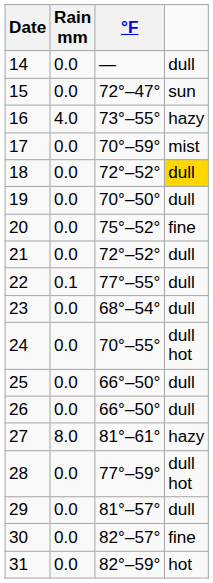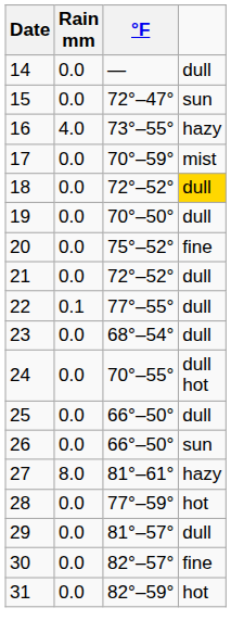26 | column 4: dull -> sun
28 | column 4: dull hot -> hot
